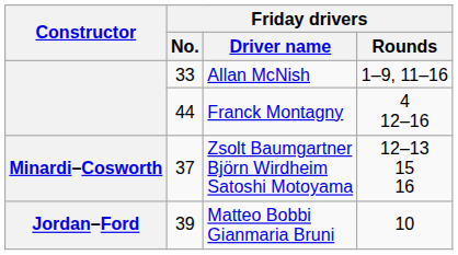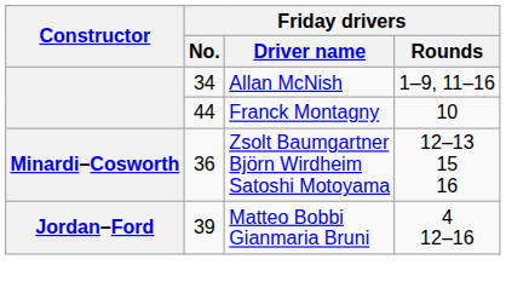Allan McNish | Friday drivers / No.: 33 -> 34
Franck Montagny | Friday drivers / Rounds: 4 12–16 -> 10
Zsolt Baumgartner Björn Wirdheim Satoshi Motoyama | Friday drivers / No.: 37 -> 36
Matteo Bobbi Gianmaria Bruni | Friday drivers / Rounds: 10 -> 4 12–16
